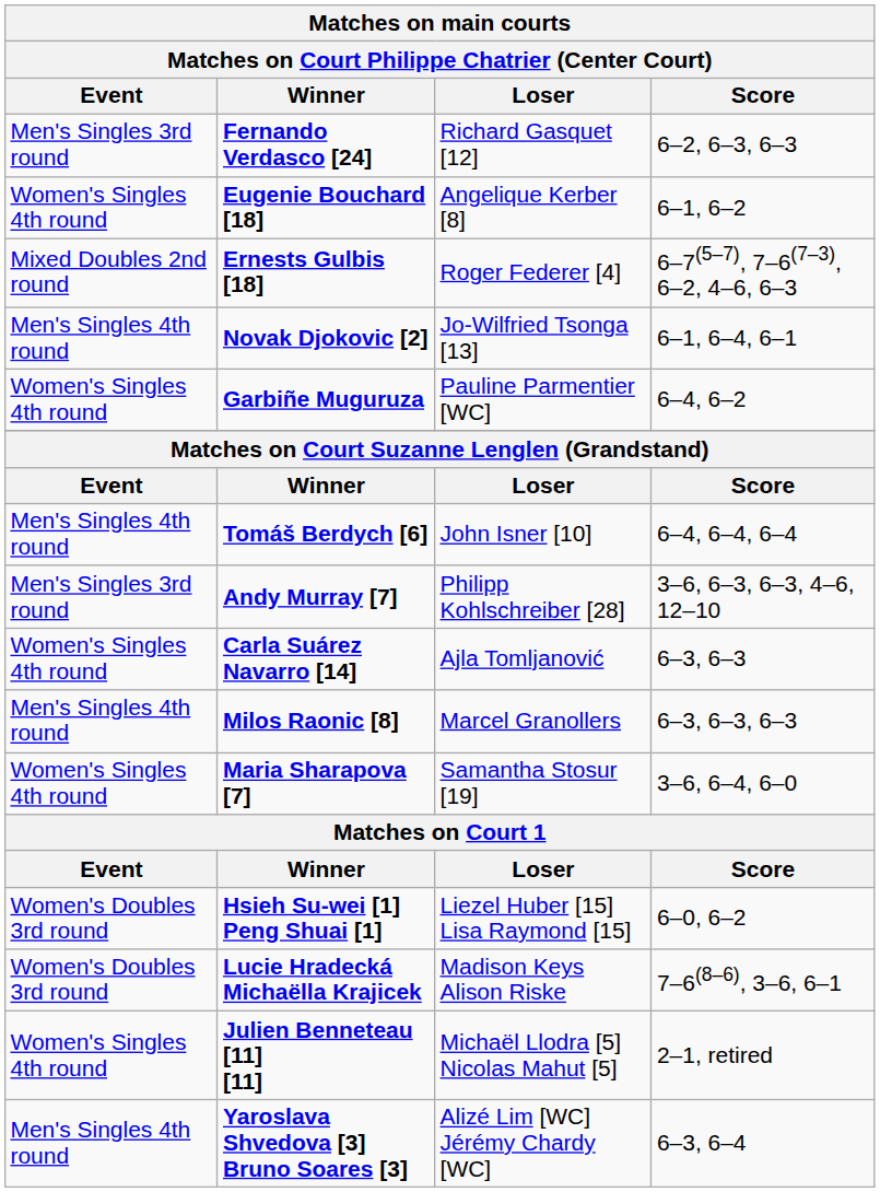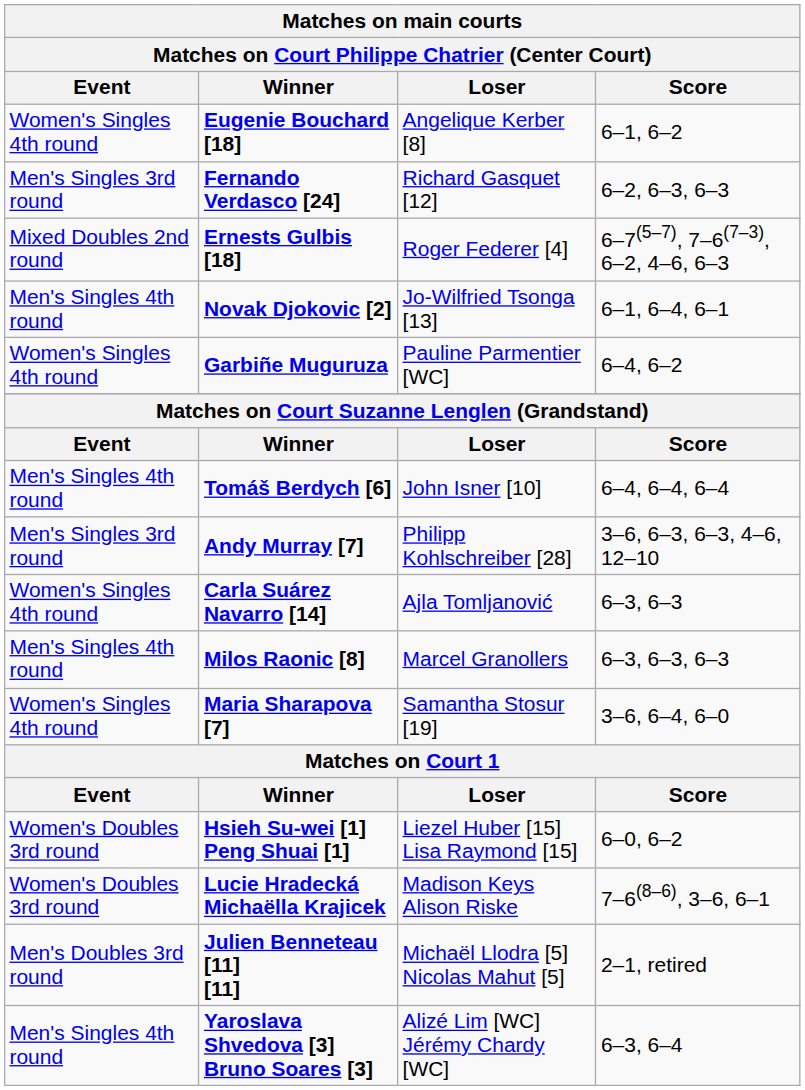rows swapped: Eugenie Bouchard [18] <-> Fernando Verdasco [24]
Julien Benneteau [11] [11] | Event: Women's Singles 4th round -> Men's Doubles 3rd round
